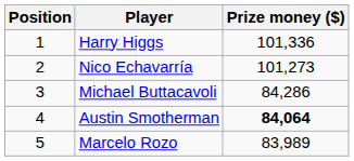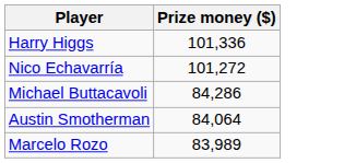- column: Position | 1 | 2 | 3 | 4 | 5
Nico Echavarría | Prize money ($): 101,273 -> 101,272
Austin Smotherman | Prize money ($): bold -> normal
